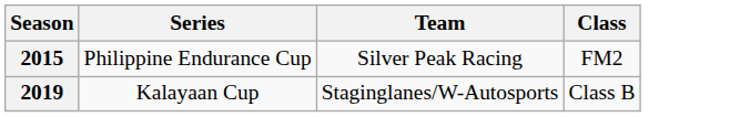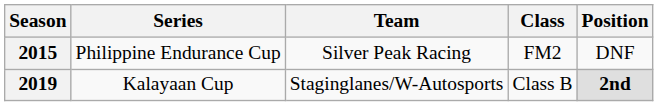+ column: Position | DNF | 2nd
